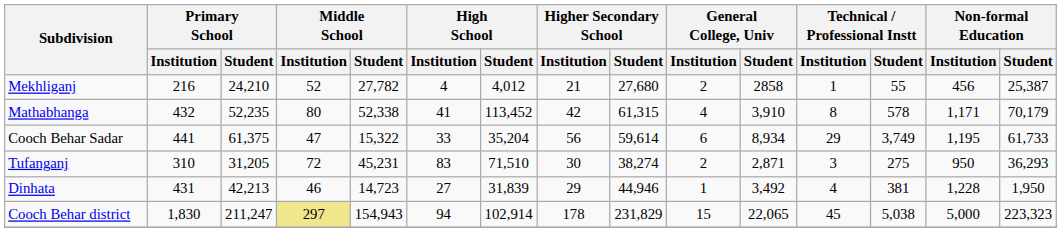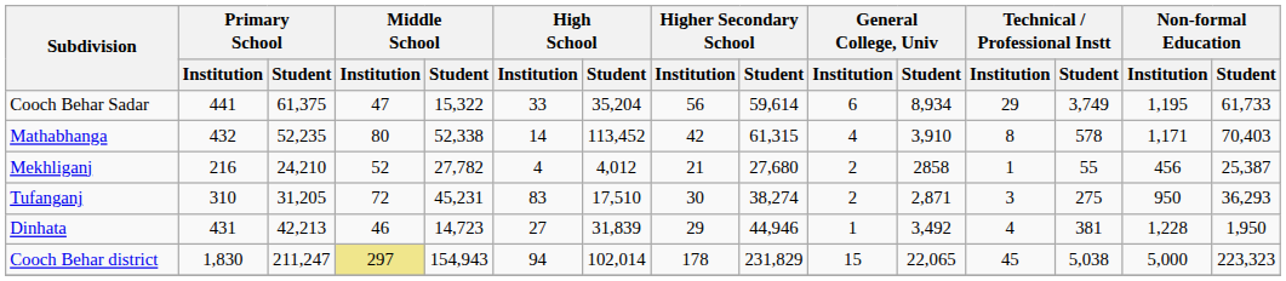rows swapped: Mekhliganj <-> Cooch Behar Sadar
Mathabhanga | High School / Institution: 41 -> 14
Mathabhanga | Non-formal Education / Student: 70,179 -> 70,403
Tufanganj | High School / Student: 71,510 -> 17,510
Cooch Behar district | High School / Student: 102,914 -> 102,014
